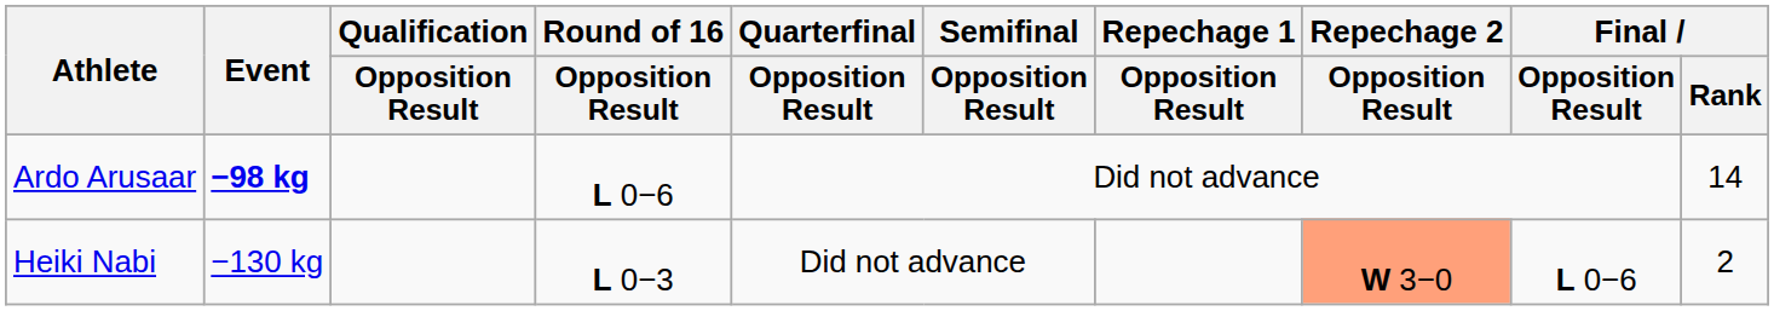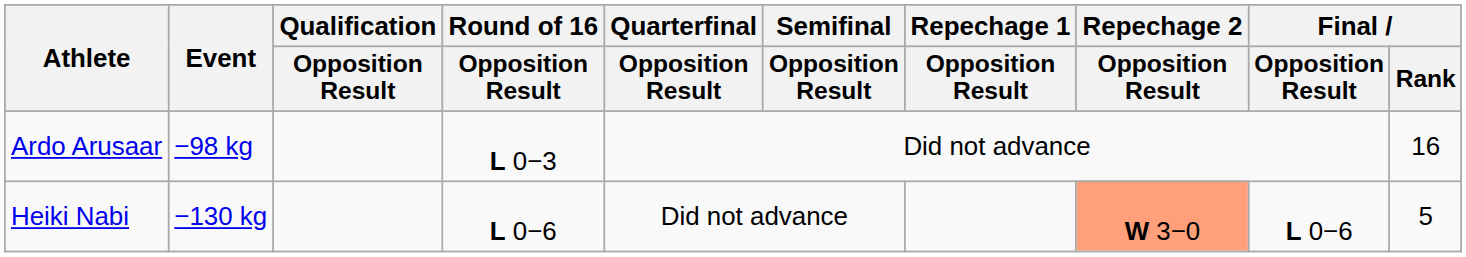Ardo Arusaar | Event: bold -> normal
Ardo Arusaar | Round of 16 / Opposition Result: L 0−6 -> L 0−3
Ardo Arusaar | Final / Rank: 14 -> 16
Heiki Nabi | Round of 16 / Opposition Result: L 0−3 -> L 0−6
Heiki Nabi | Final / Rank: 2 -> 5
